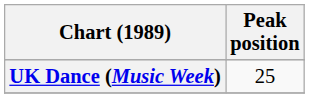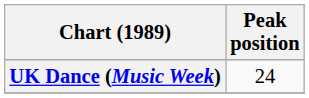UK Dance (Music Week) | Peak position: 25 -> 24
